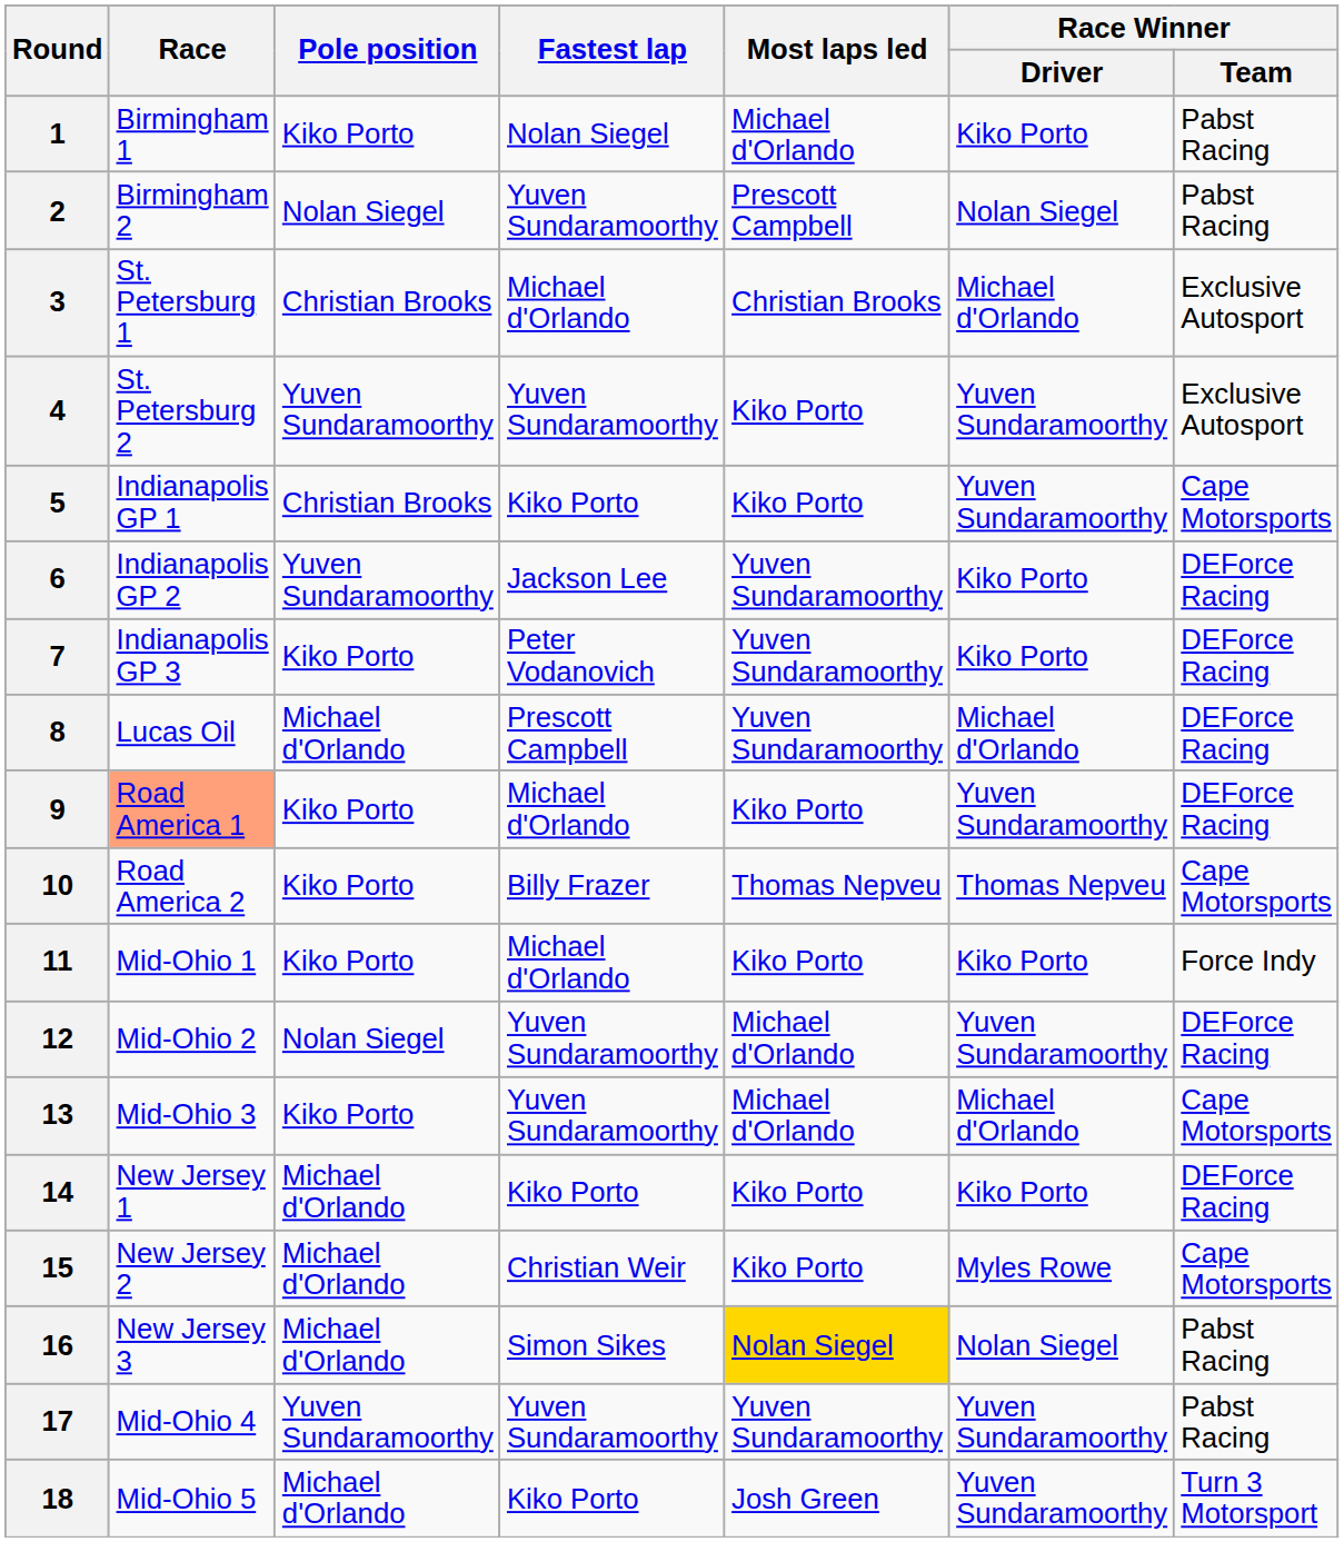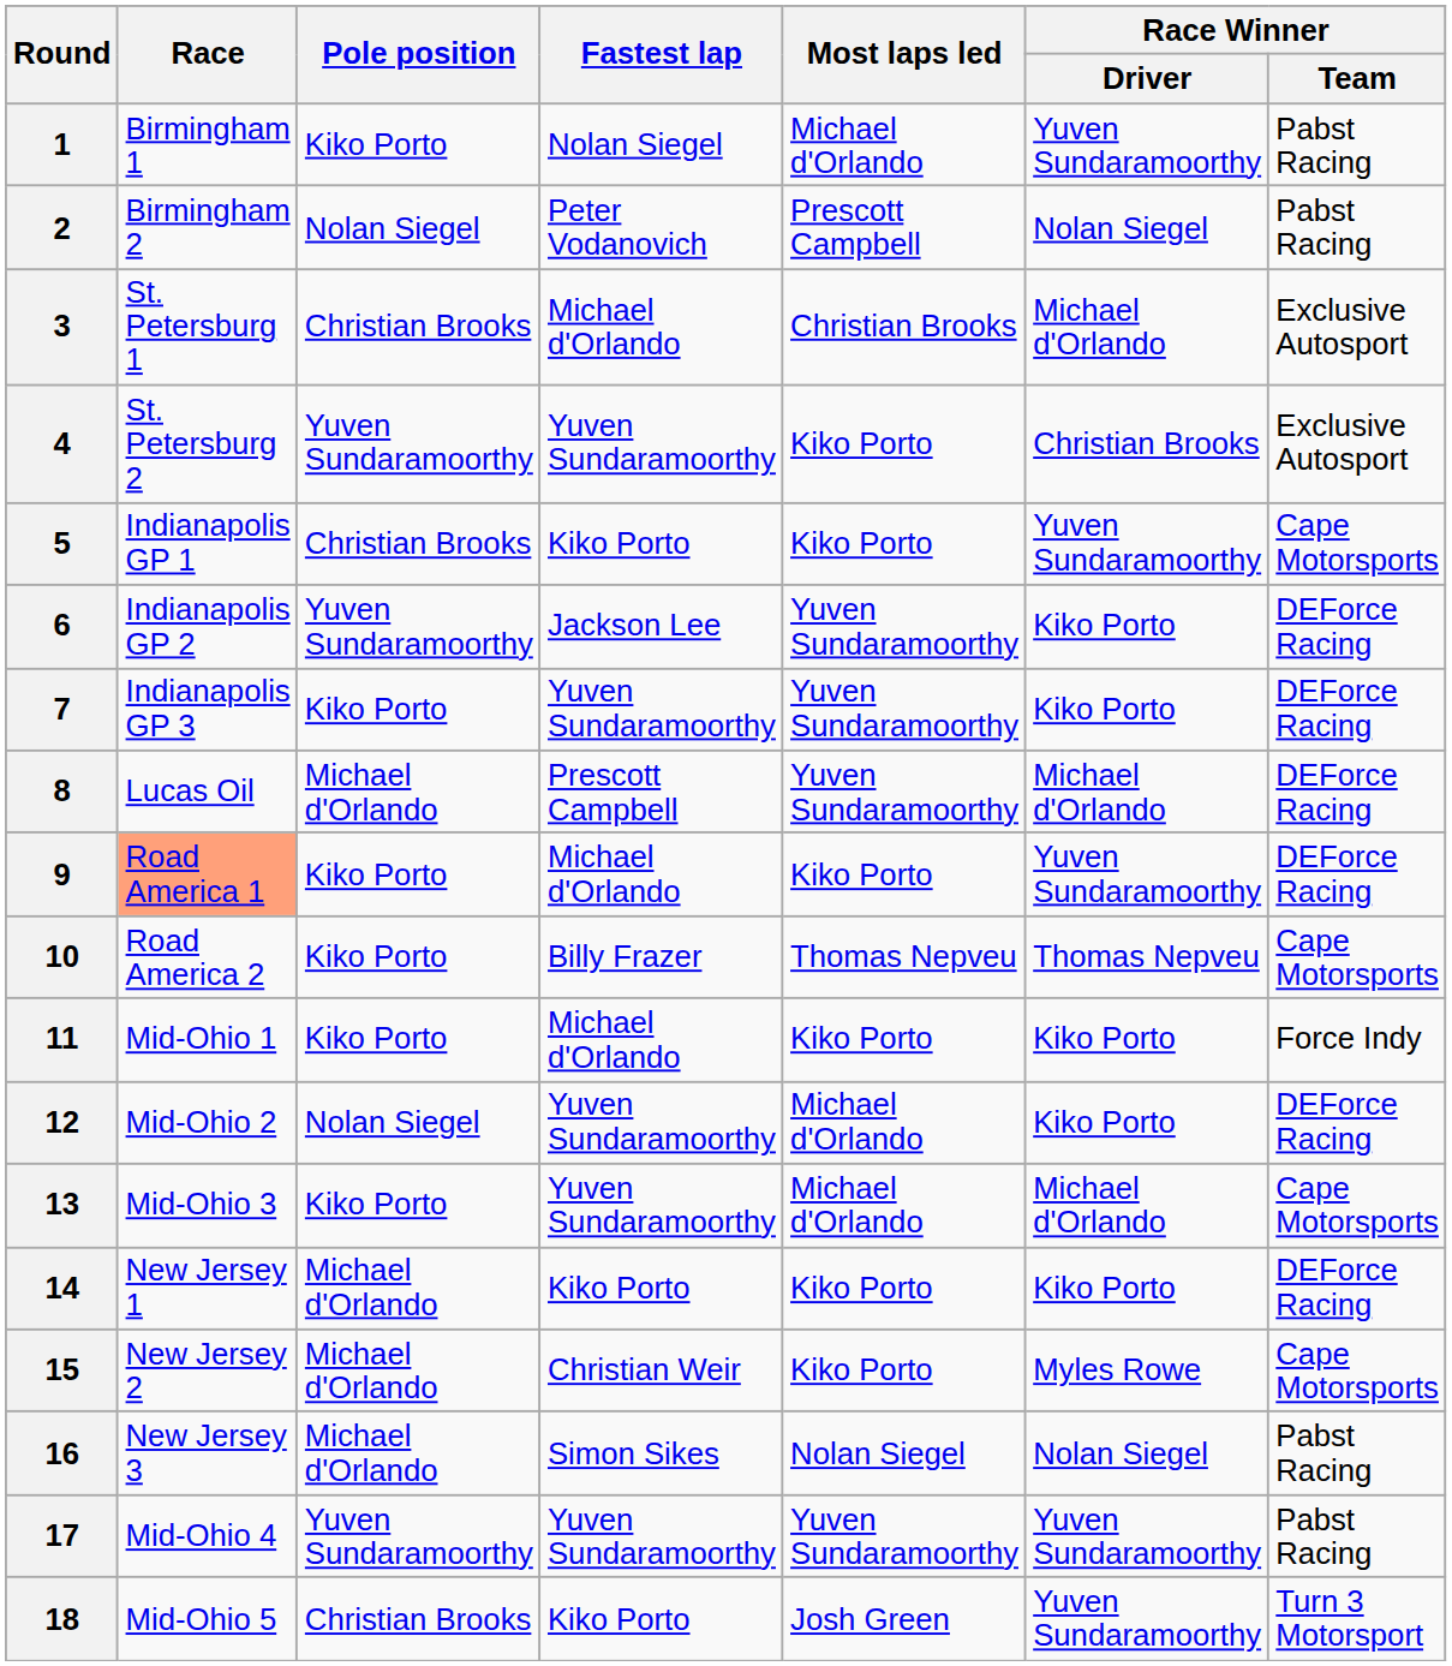1 | Race Winner / Driver: Kiko Porto -> Yuven Sundaramoorthy
2 | Fastest lap: Yuven Sundaramoorthy -> Peter Vodanovich
4 | Race Winner / Driver: Yuven Sundaramoorthy -> Christian Brooks
7 | Fastest lap: Peter Vodanovich -> Yuven Sundaramoorthy
12 | Race Winner / Driver: Yuven Sundaramoorthy -> Kiko Porto
16 | Most laps led: gold background -> no background
18 | Pole position: Michael d'Orlando -> Christian Brooks
